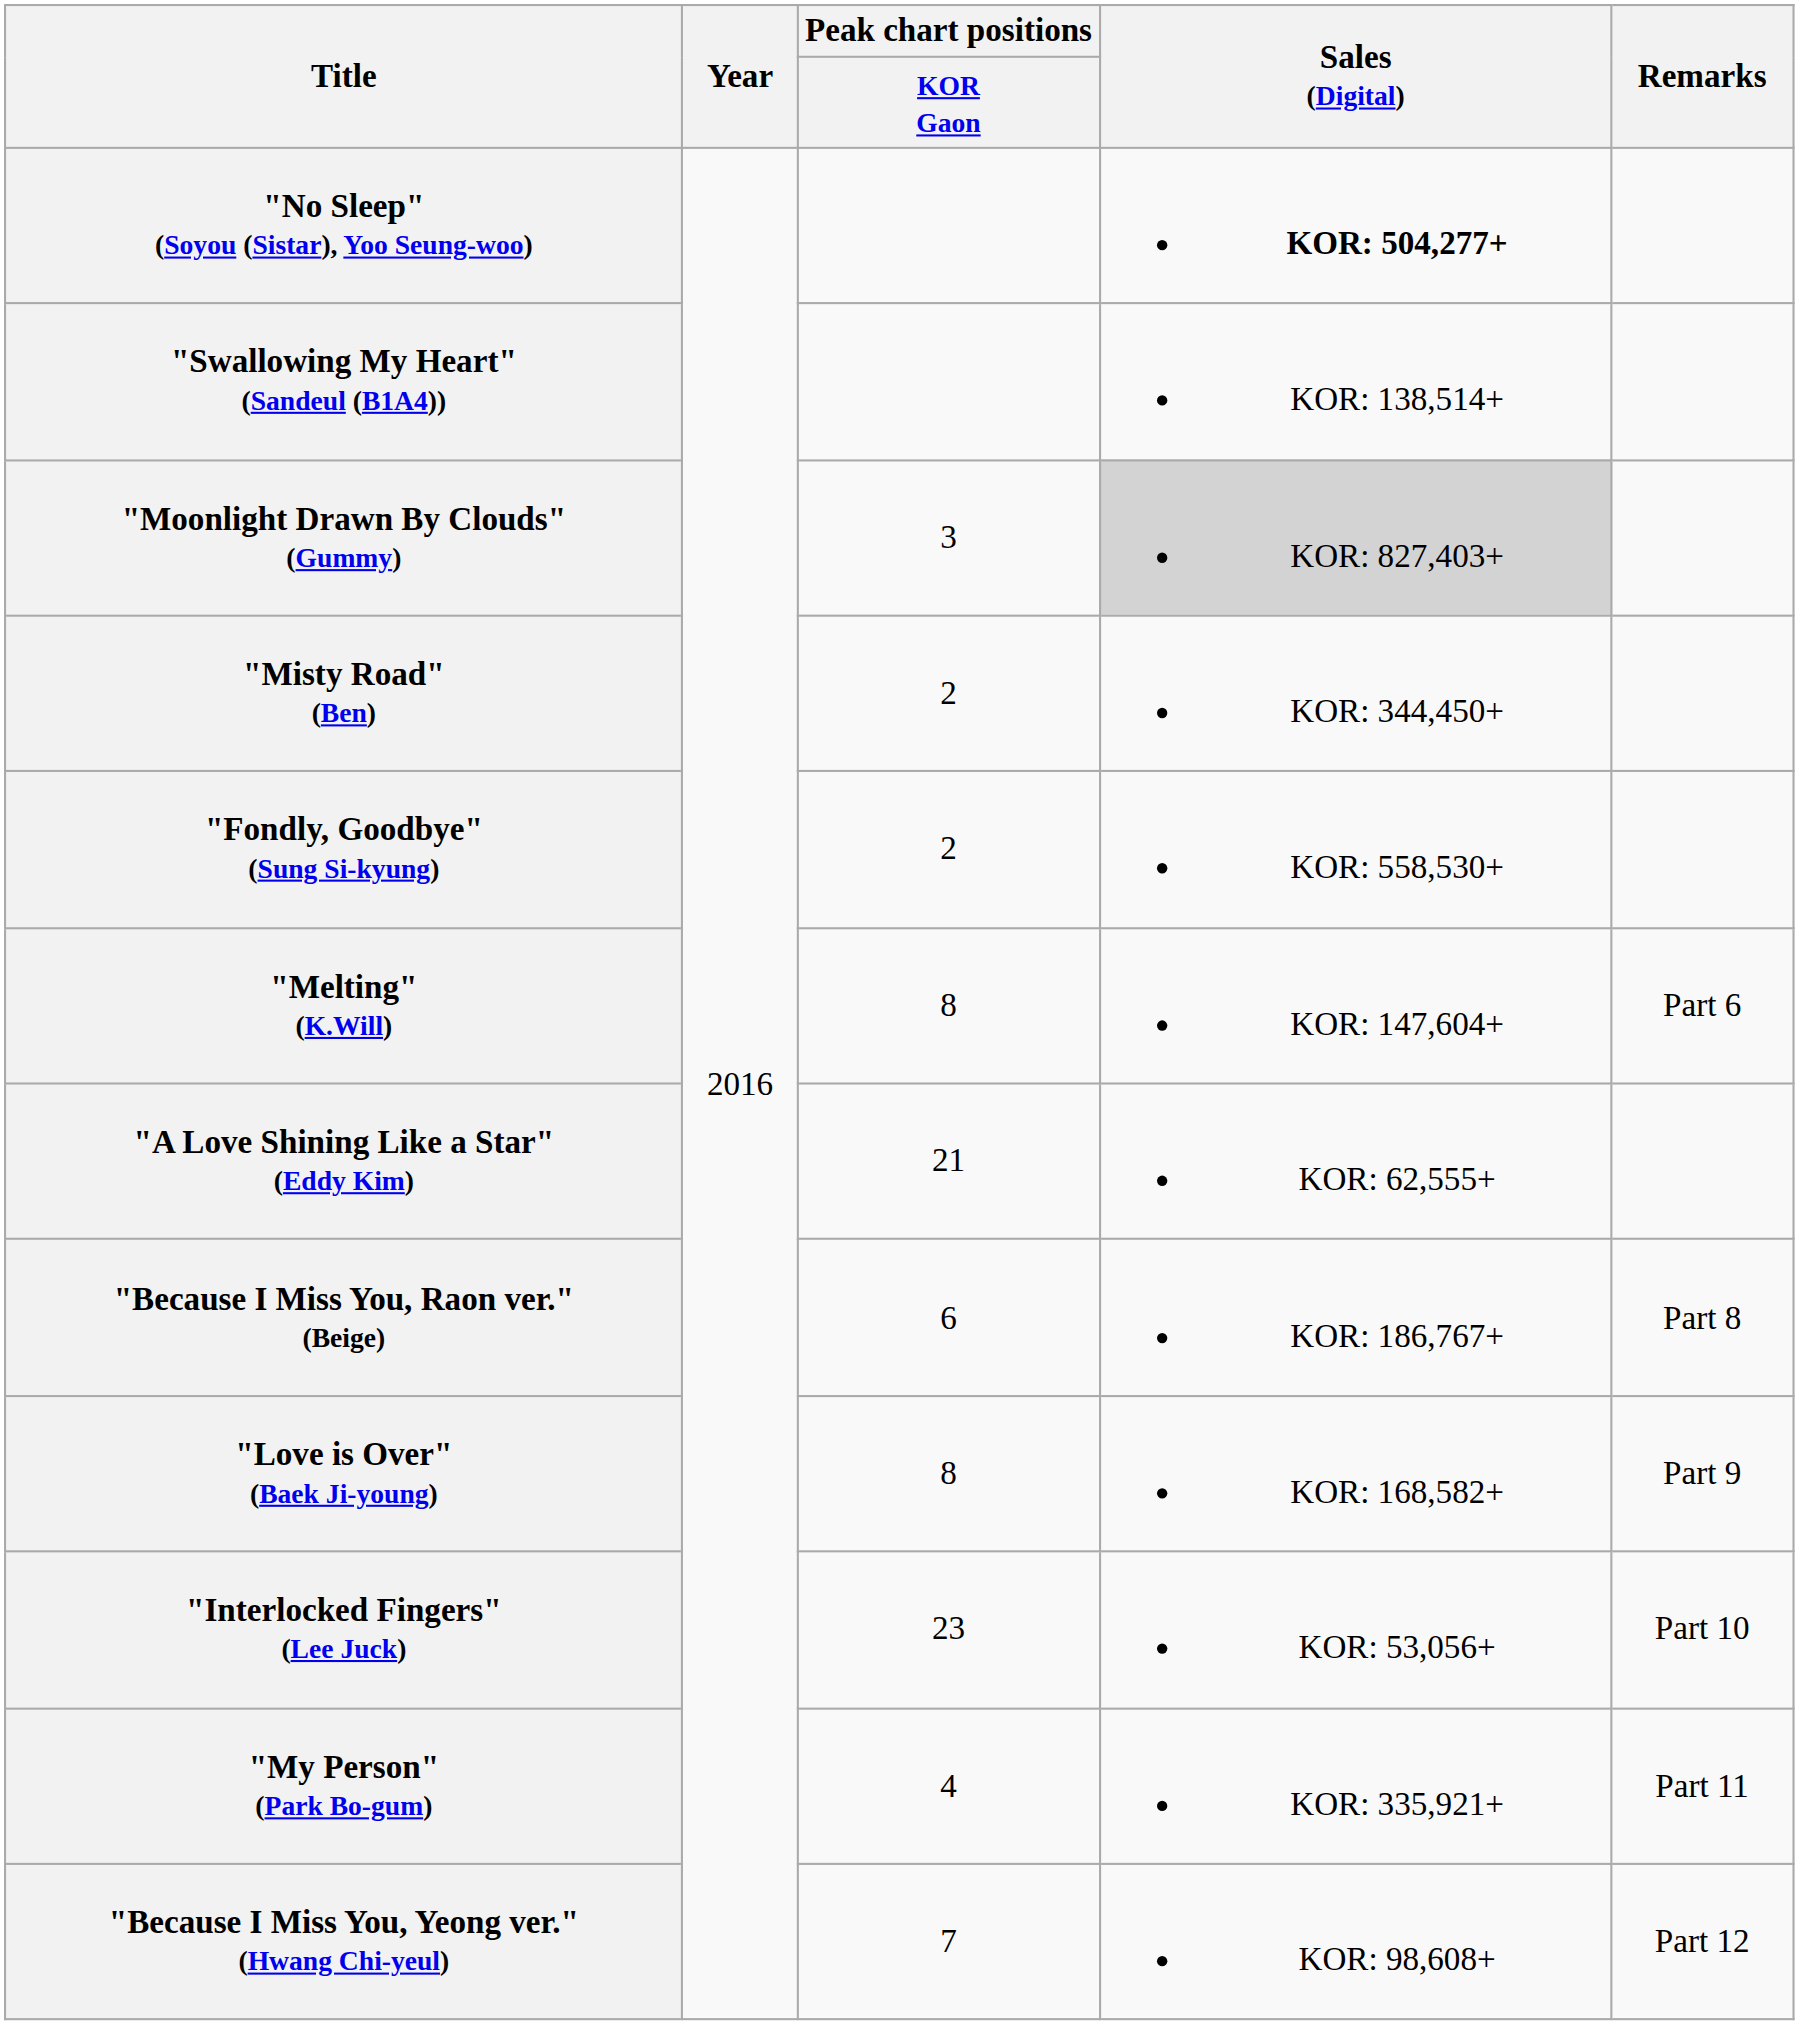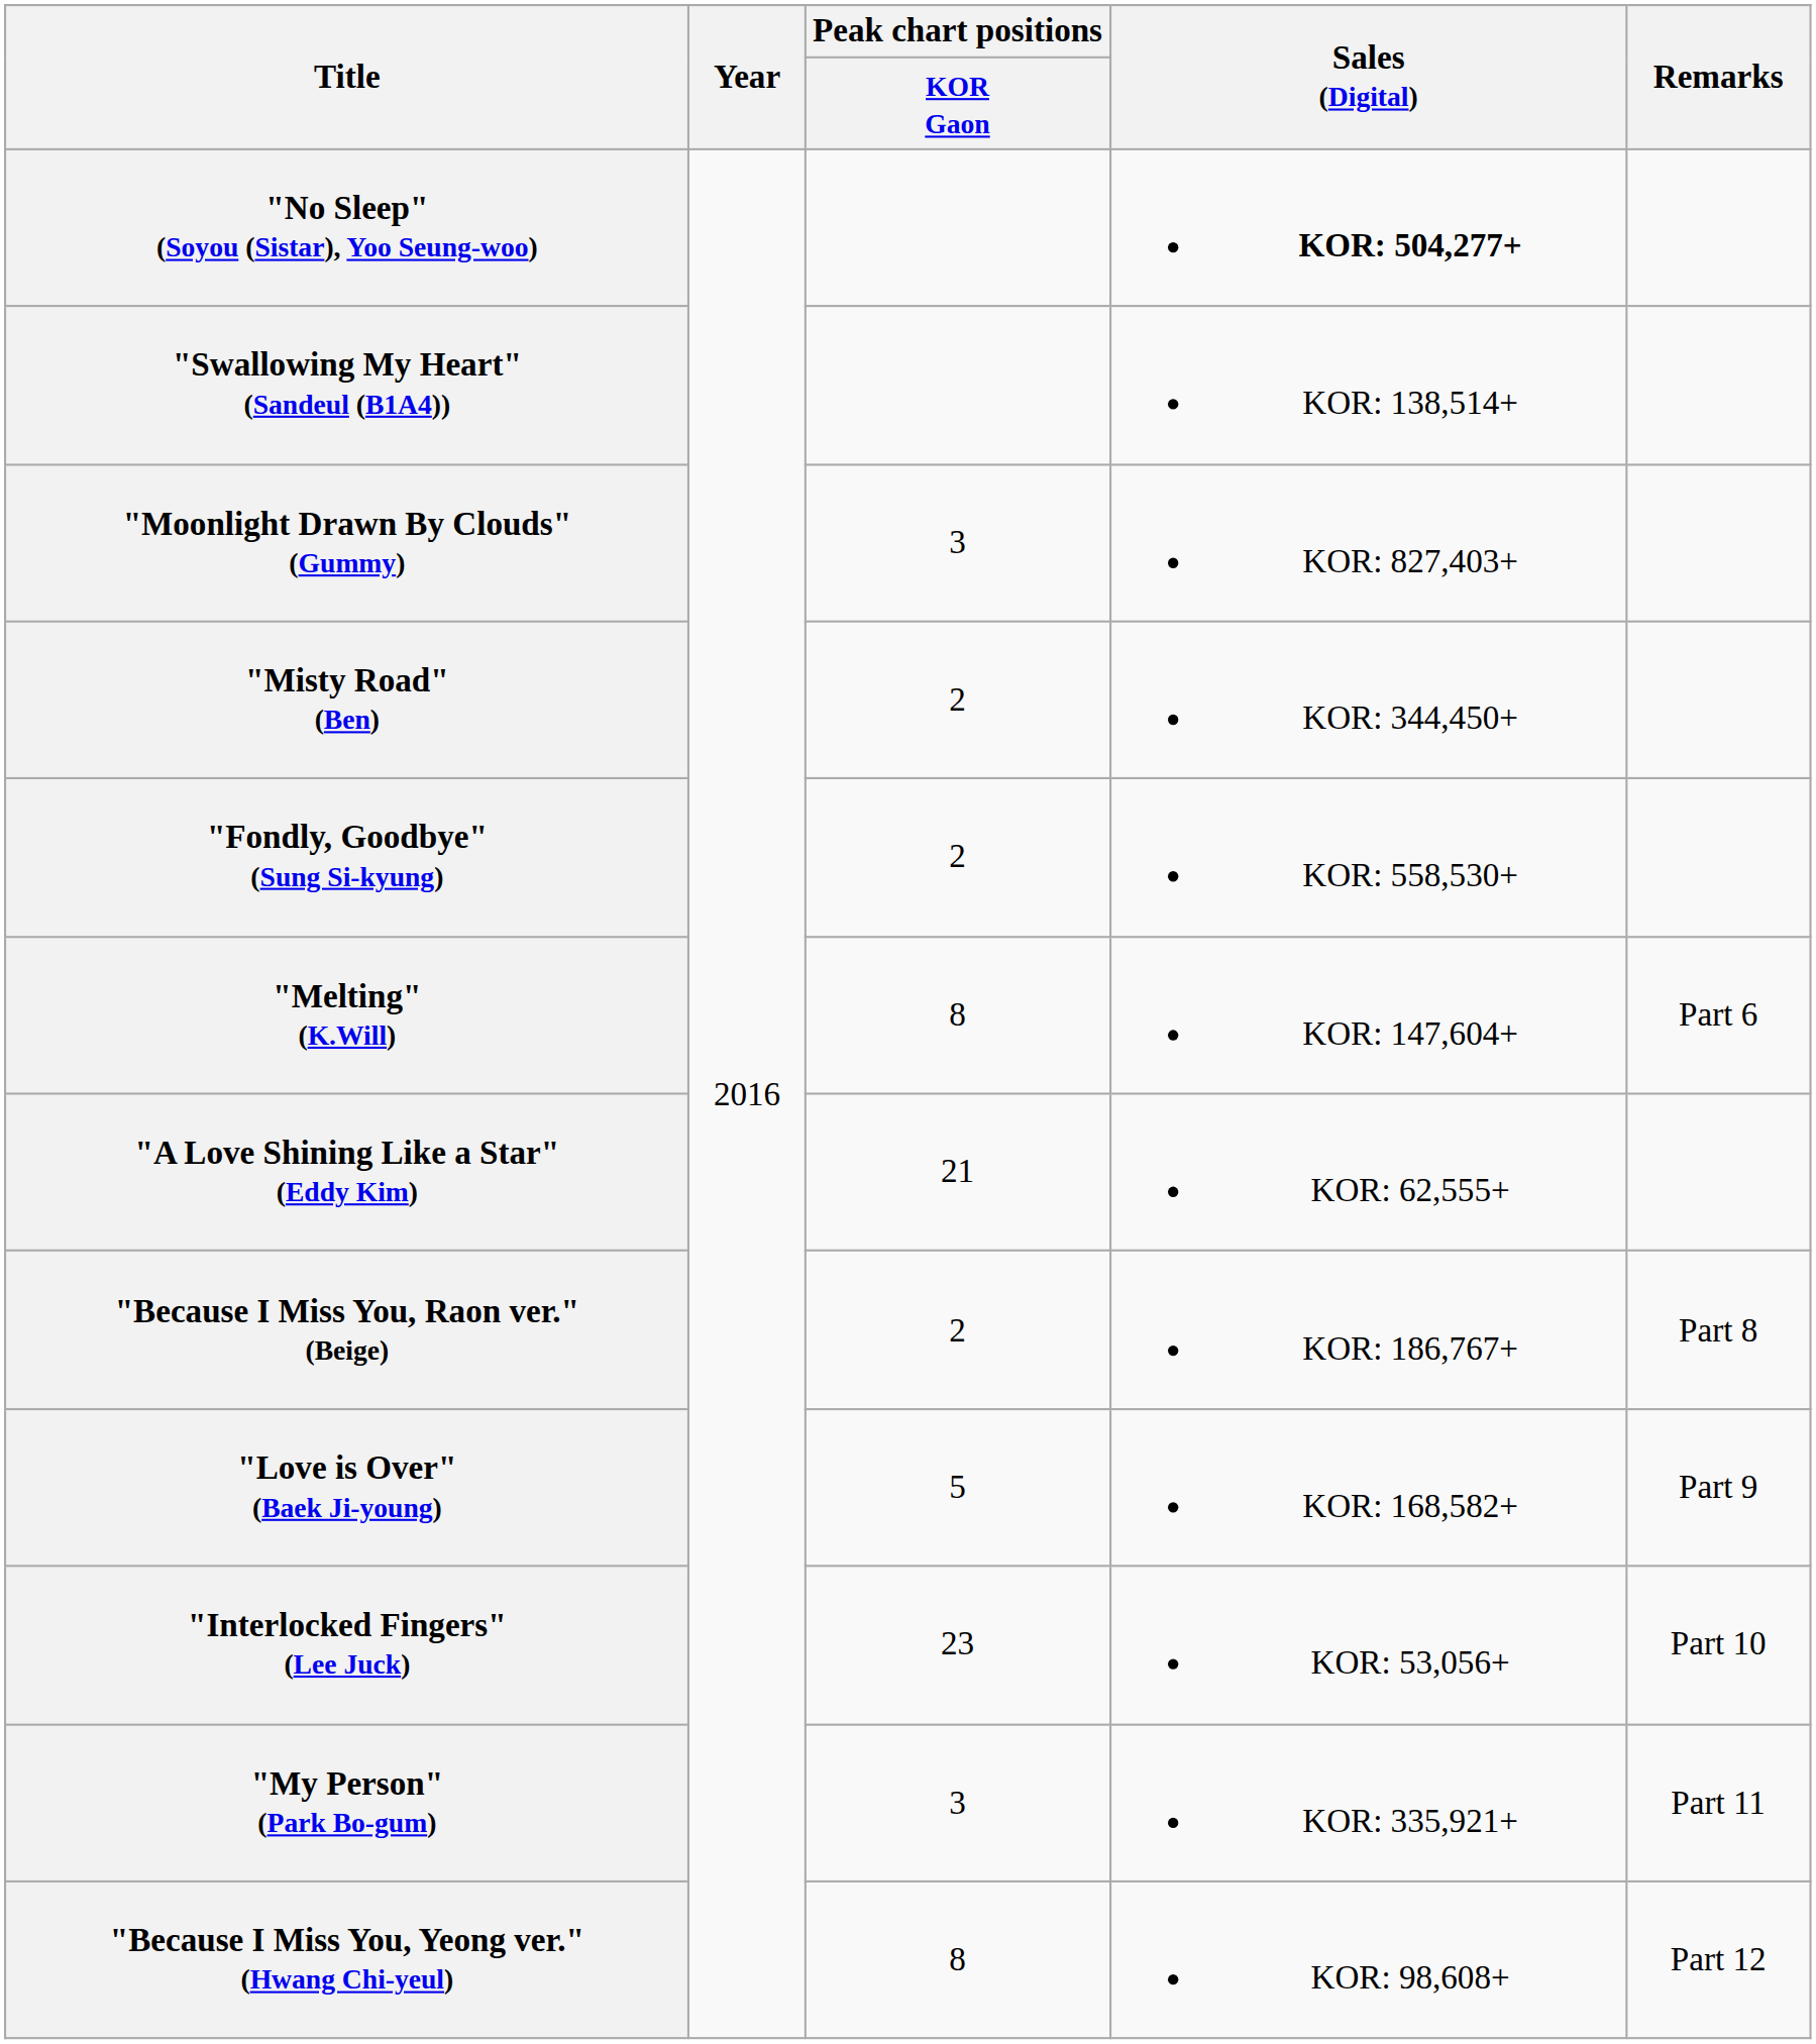"Moonlight Drawn By Clouds" (Gummy) | Sales (Digital): lightgrey background -> no background
"Because I Miss You, Raon ver." (Beige) | Peak chart positions / KOR Gaon: 6 -> 2
"Love is Over" (Baek Ji-young) | Peak chart positions / KOR Gaon: 8 -> 5
"My Person" (Park Bo-gum) | Peak chart positions / KOR Gaon: 4 -> 3
"Because I Miss You, Yeong ver." (Hwang Chi-yeul) | Peak chart positions / KOR Gaon: 7 -> 8
